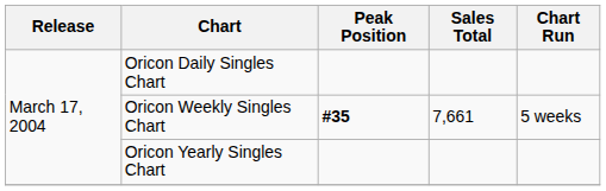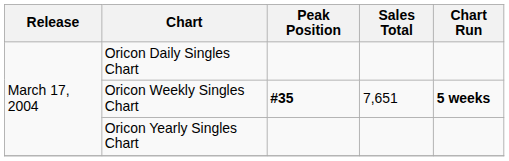Oricon Weekly Singles Chart | Sales Total: 7,661 -> 7,651
Oricon Weekly Singles Chart | Chart Run: normal -> bold
